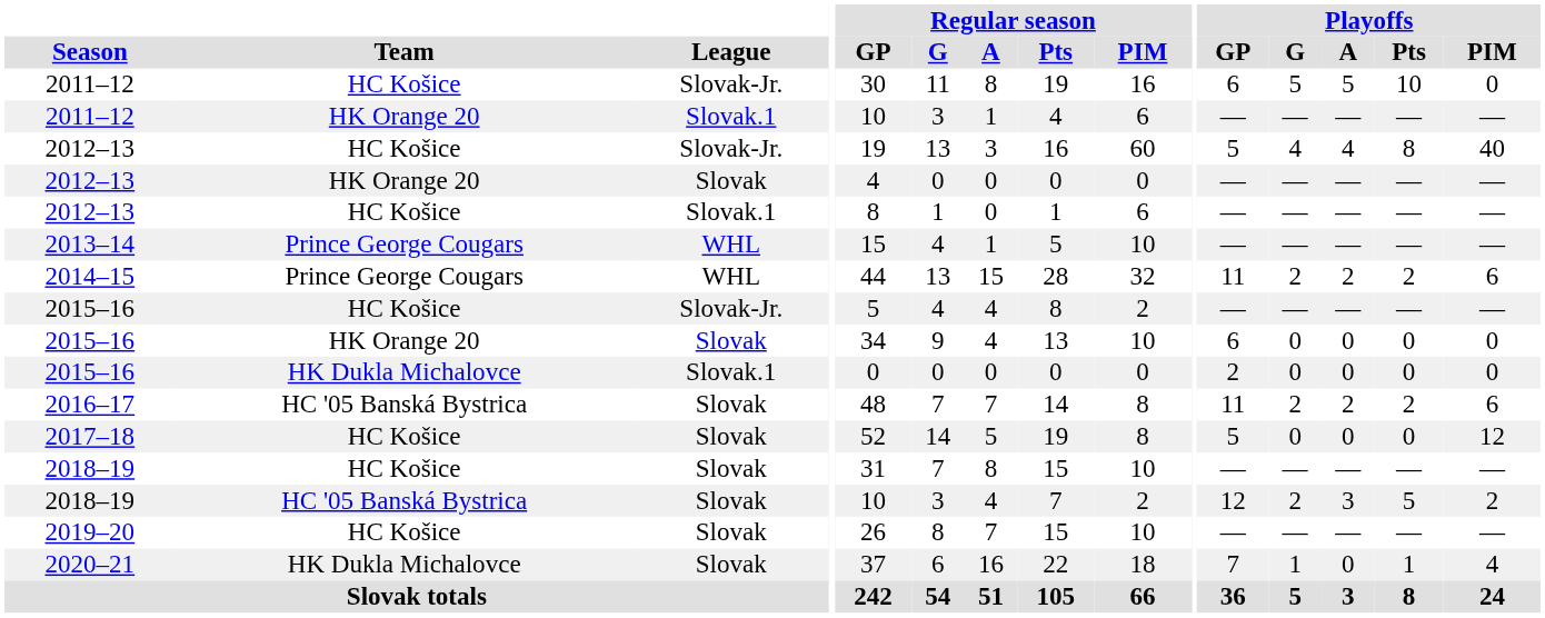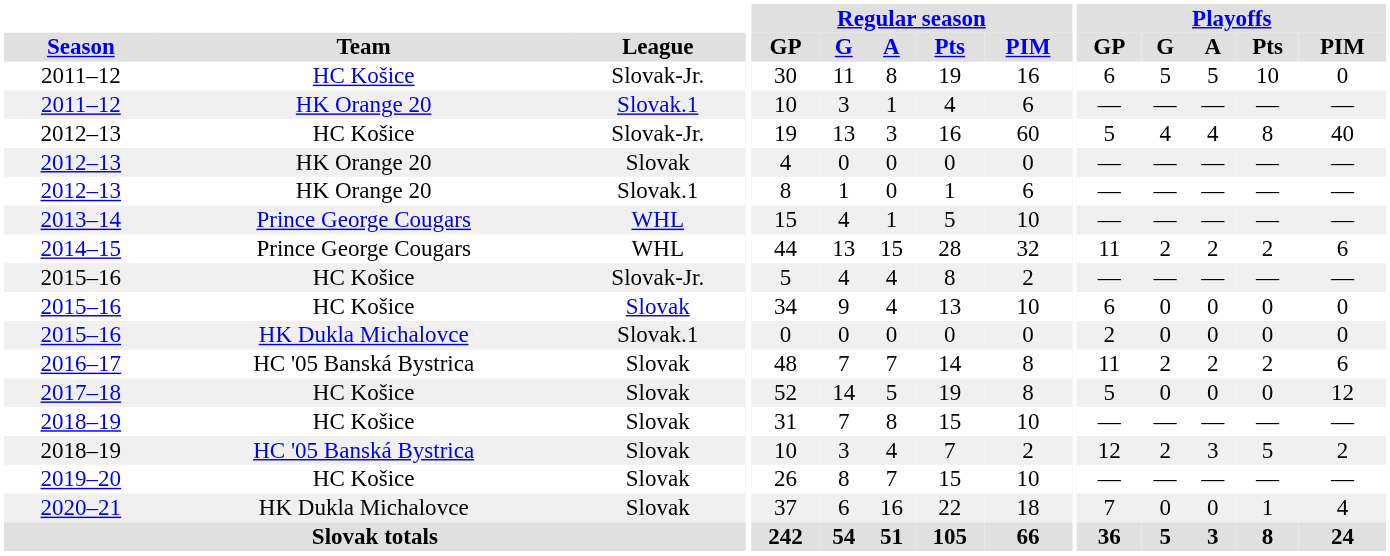2012–13 / Slovak.1 | Team: HC Košice -> HK Orange 20
2015–16 / Slovak | Team: HK Orange 20 -> HC Košice
2020–21 | Playoffs / G: 1 -> 0
